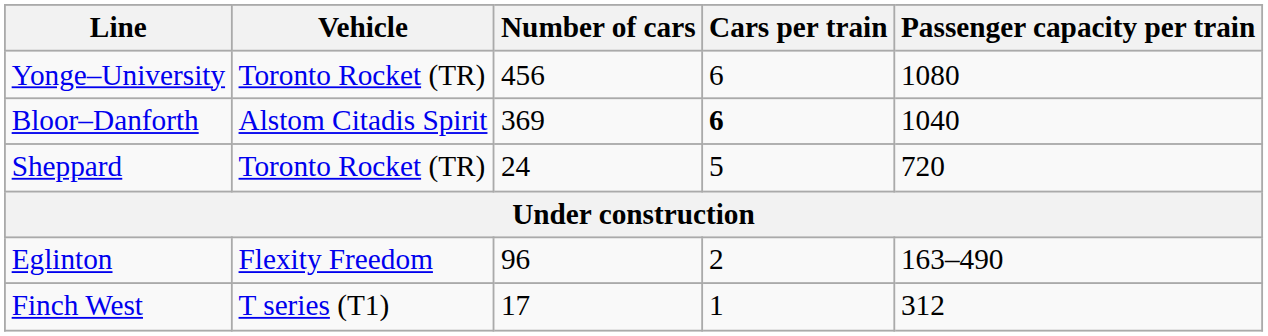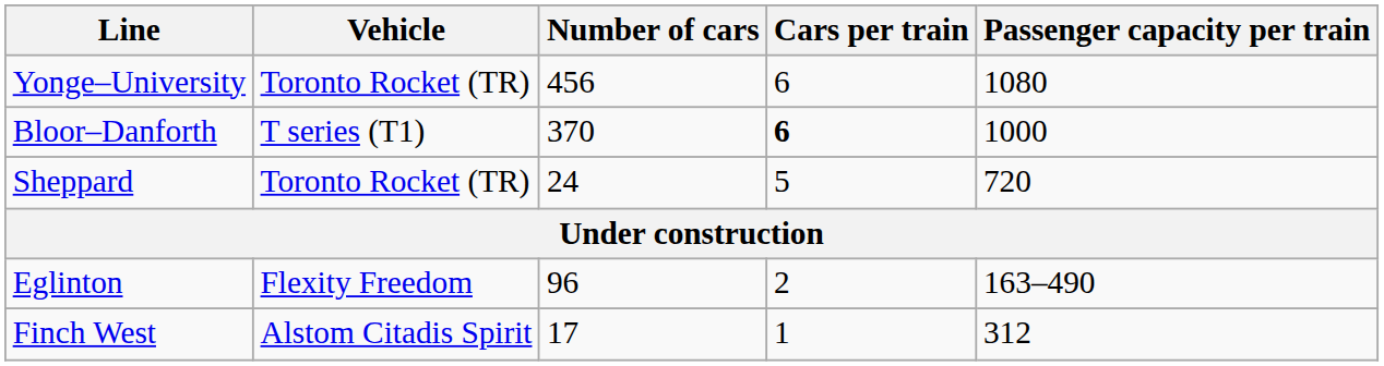Bloor–Danforth | Vehicle: Alstom Citadis Spirit -> T series (T1)
Bloor–Danforth | Number of cars: 369 -> 370
Bloor–Danforth | Passenger capacity per train: 1040 -> 1000
Finch West | Vehicle: T series (T1) -> Alstom Citadis Spirit
